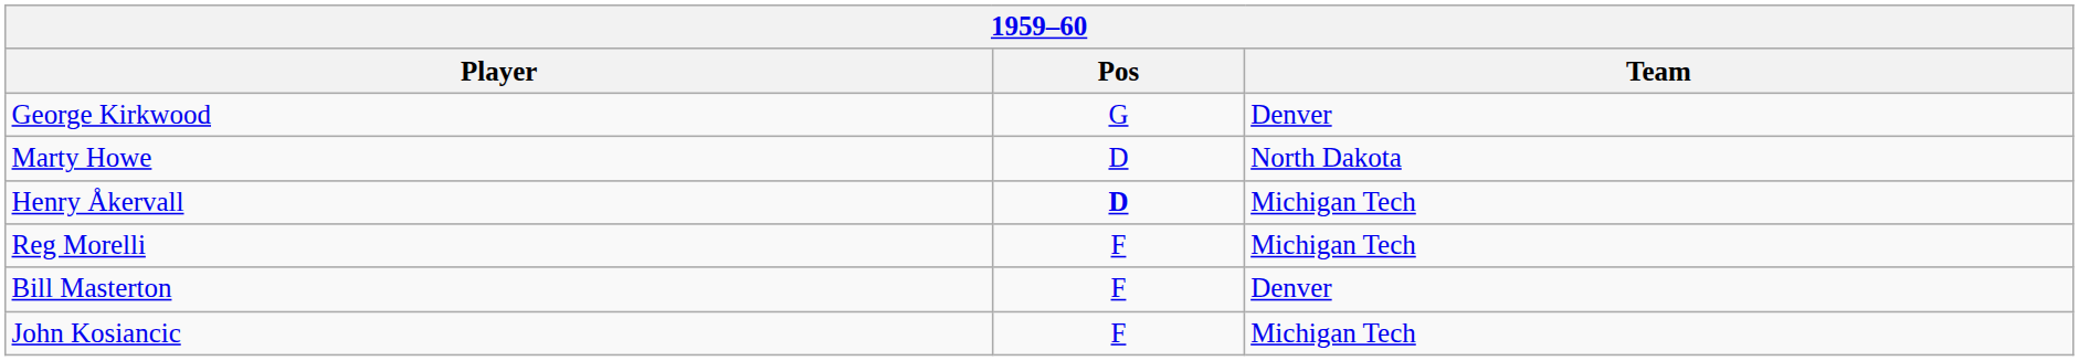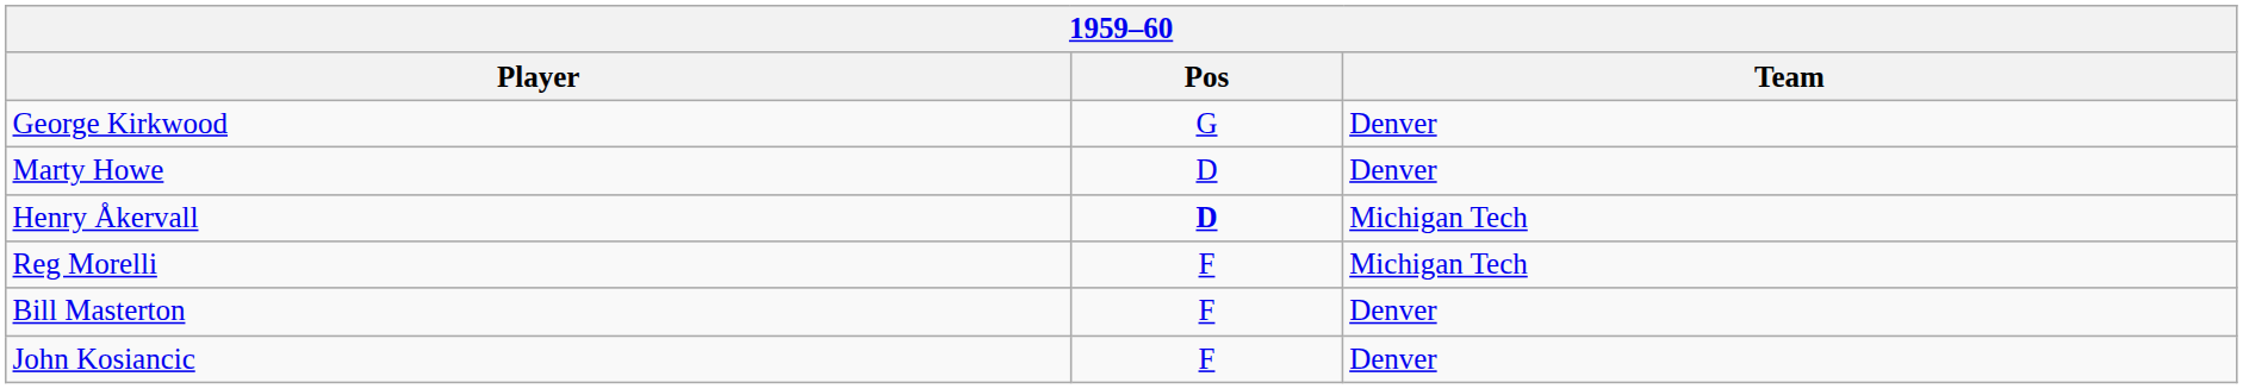Marty Howe | Team: North Dakota -> Denver
John Kosiancic | Team: Michigan Tech -> Denver
